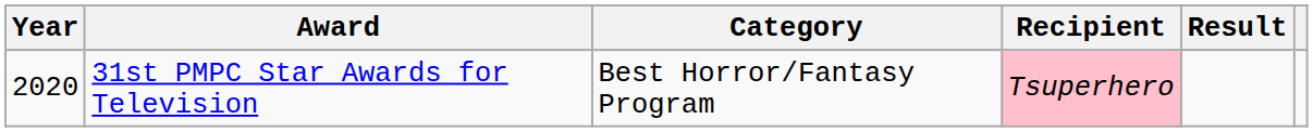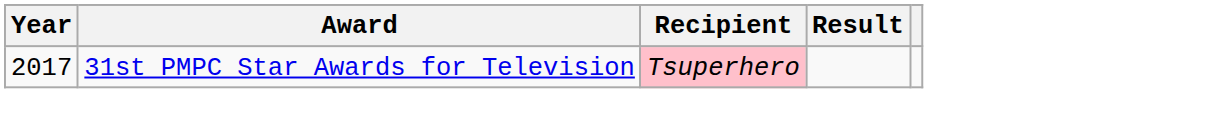- column: Category | Best Horror/Fantasy Program
31st PMPC Star Awards for Television | Year: 2020 -> 2017
